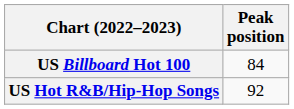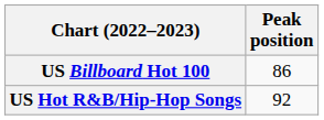US Billboard Hot 100 | Peak position: 84 -> 86
